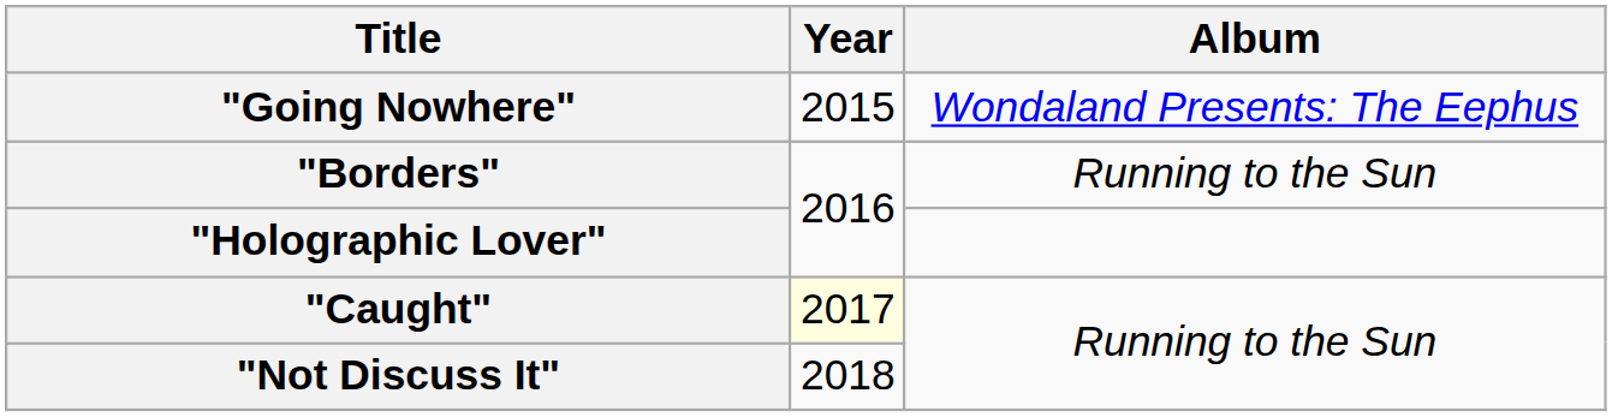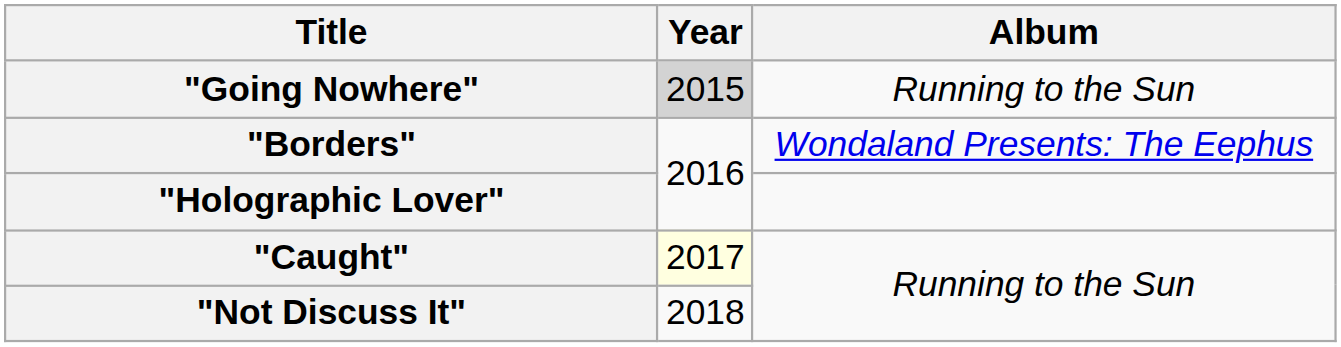"Going Nowhere" | Year: no background -> lightgrey background
"Going Nowhere" | Album: Wondaland Presents: The Eephus -> Running to the Sun
"Borders" | Album: Running to the Sun -> Wondaland Presents: The Eephus
